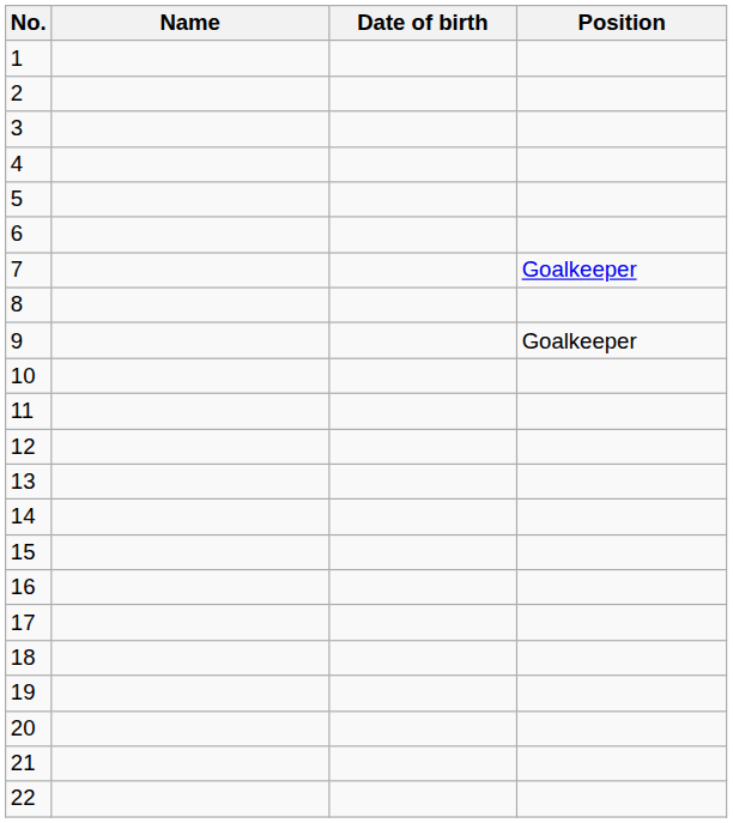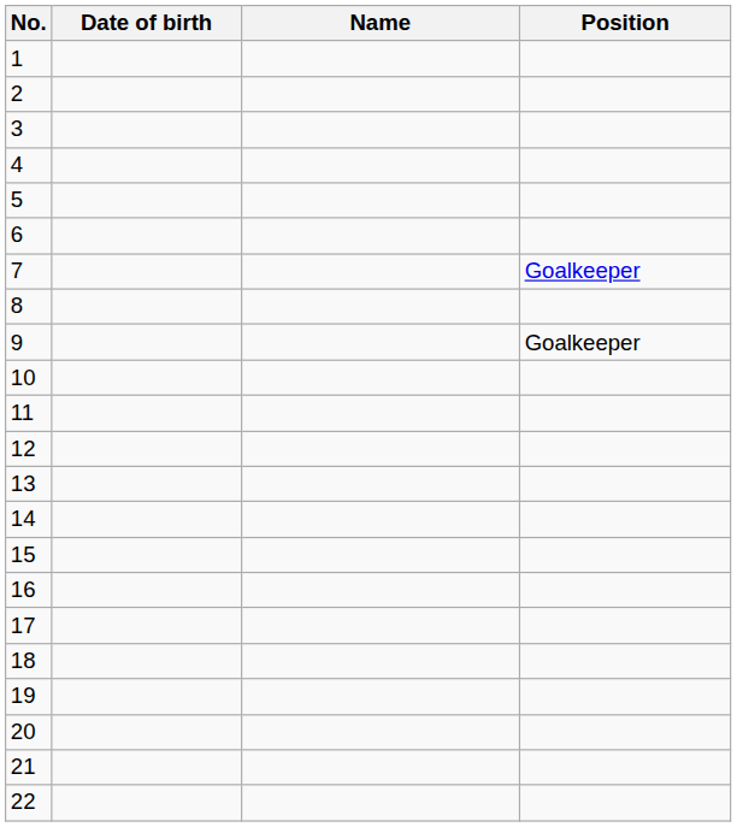columns swapped: Name <-> Date of birth
